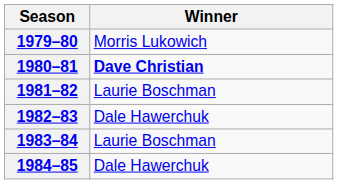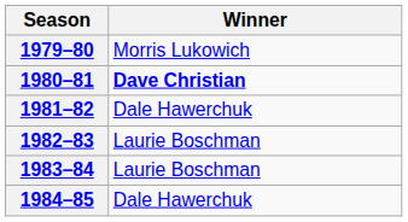1981–82 | Winner: Laurie Boschman -> Dale Hawerchuk
1982–83 | Winner: Dale Hawerchuk -> Laurie Boschman
